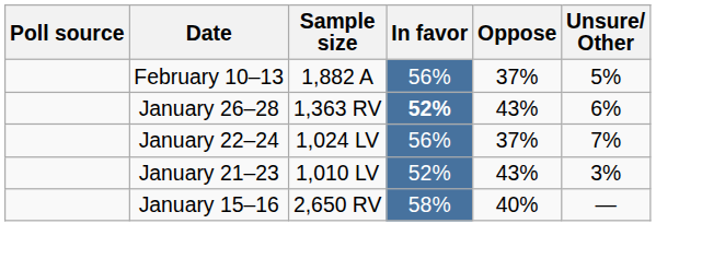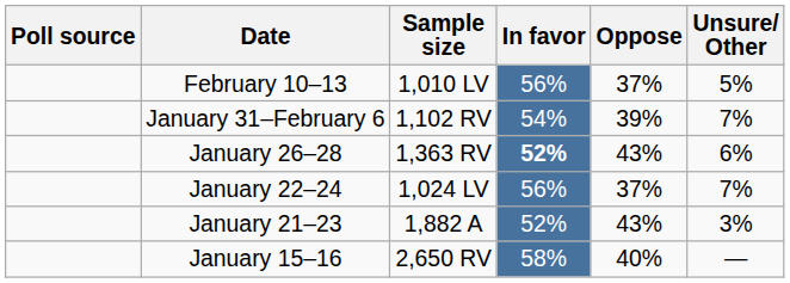February 10–13 | Sample size: 1,882 A -> 1,010 LV
+ row: January 31–February 6 | 1,102 RV | 54% | 39% | 7%
January 21–23 | Sample size: 1,010 LV -> 1,882 A
